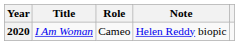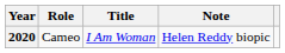columns swapped: Title <-> Role
